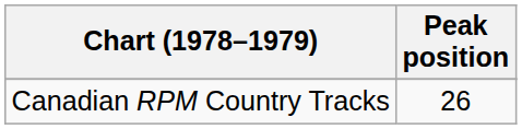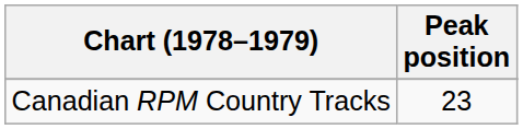Canadian RPM Country Tracks | Peak position: 26 -> 23
